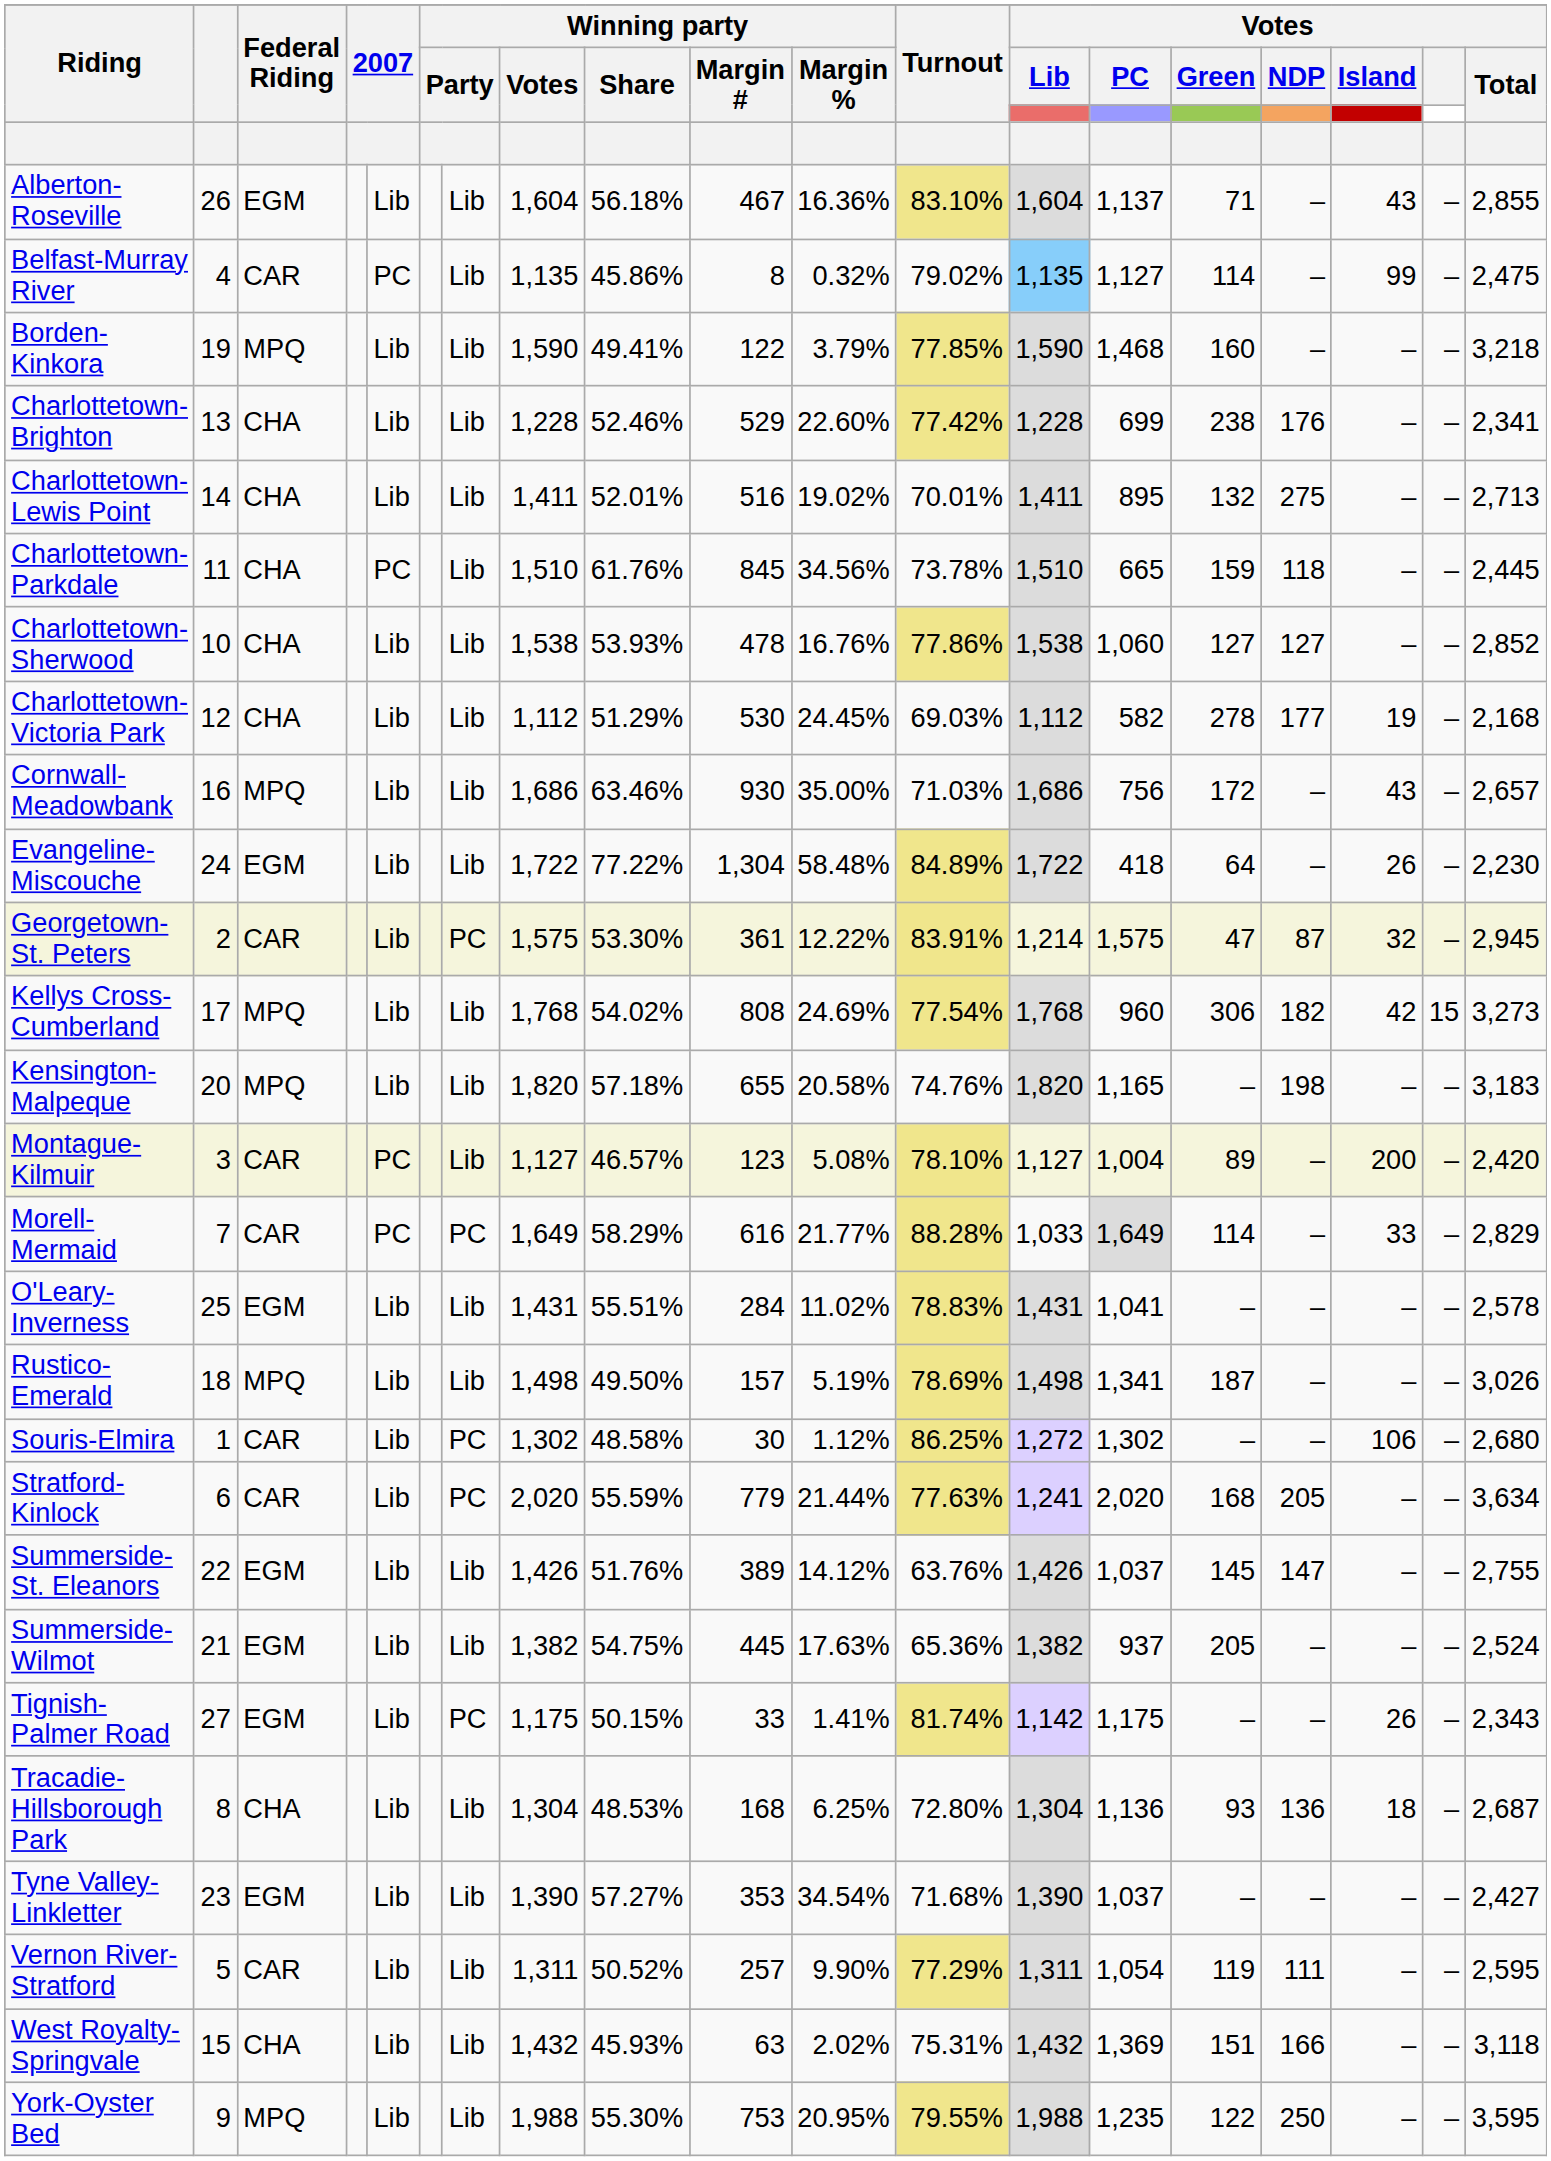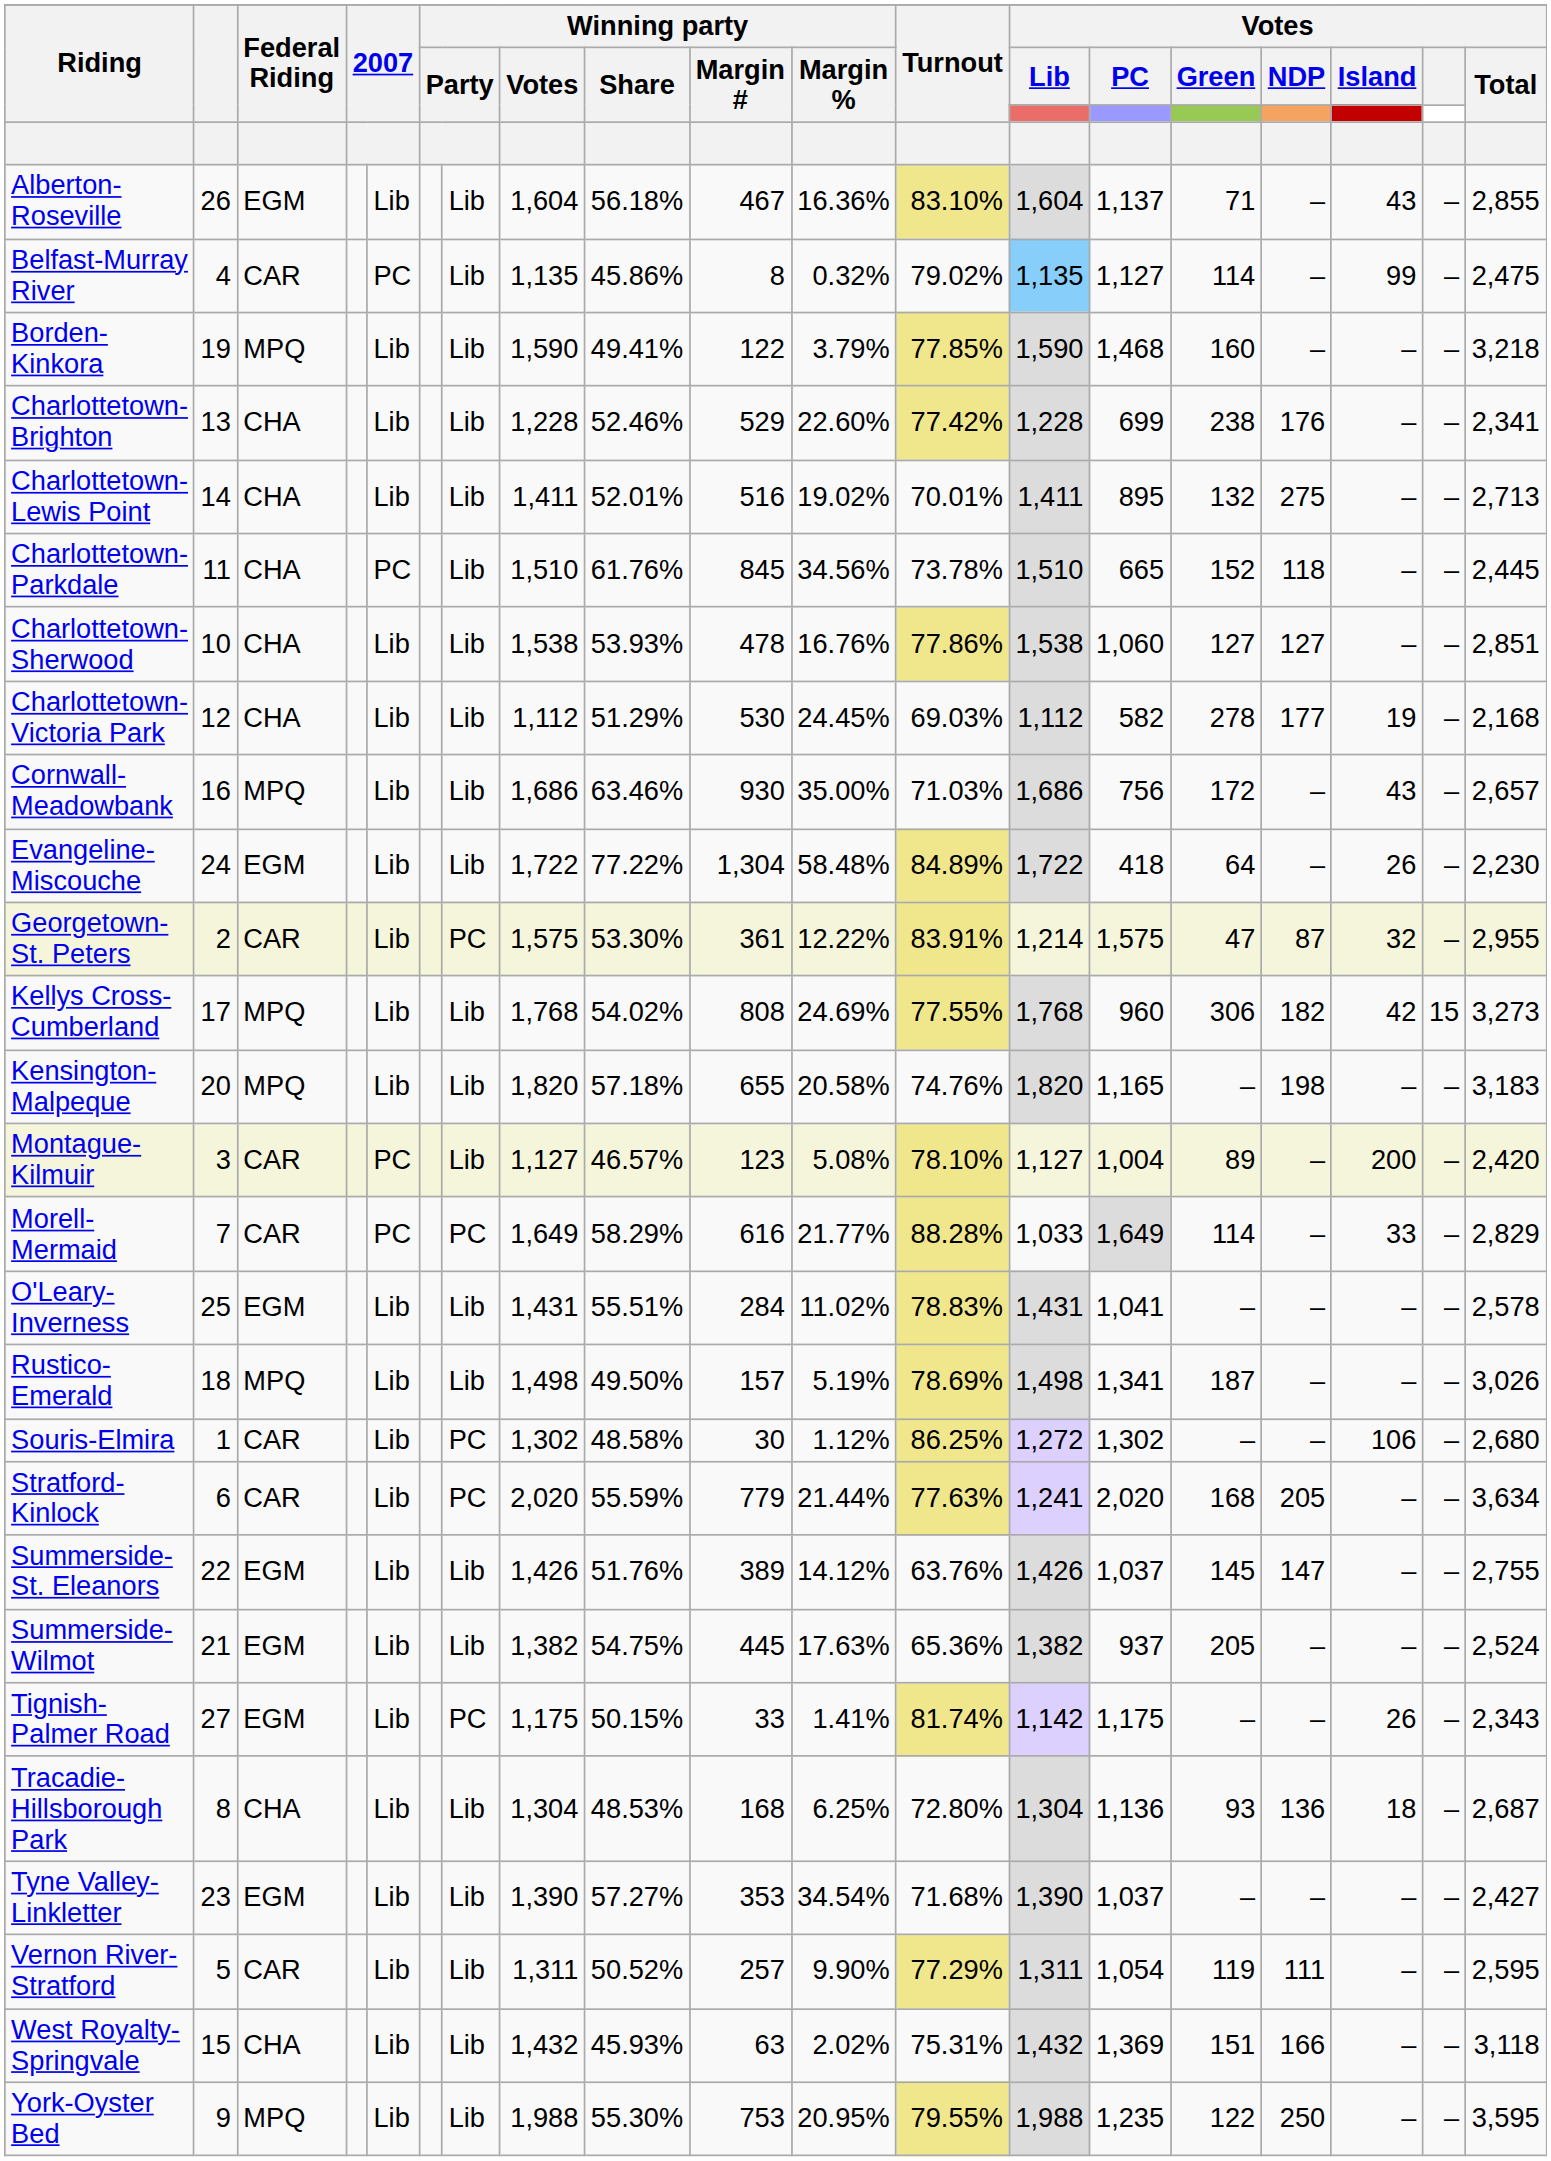Charlottetown-Parkdale | Votes / Green: 159 -> 152
Charlottetown-Sherwood | Votes / Total: 2,852 -> 2,851
Georgetown-St. Peters | Votes / Total: 2,945 -> 2,955
Kellys Cross-Cumberland | Turnout: 77.54% -> 77.55%
